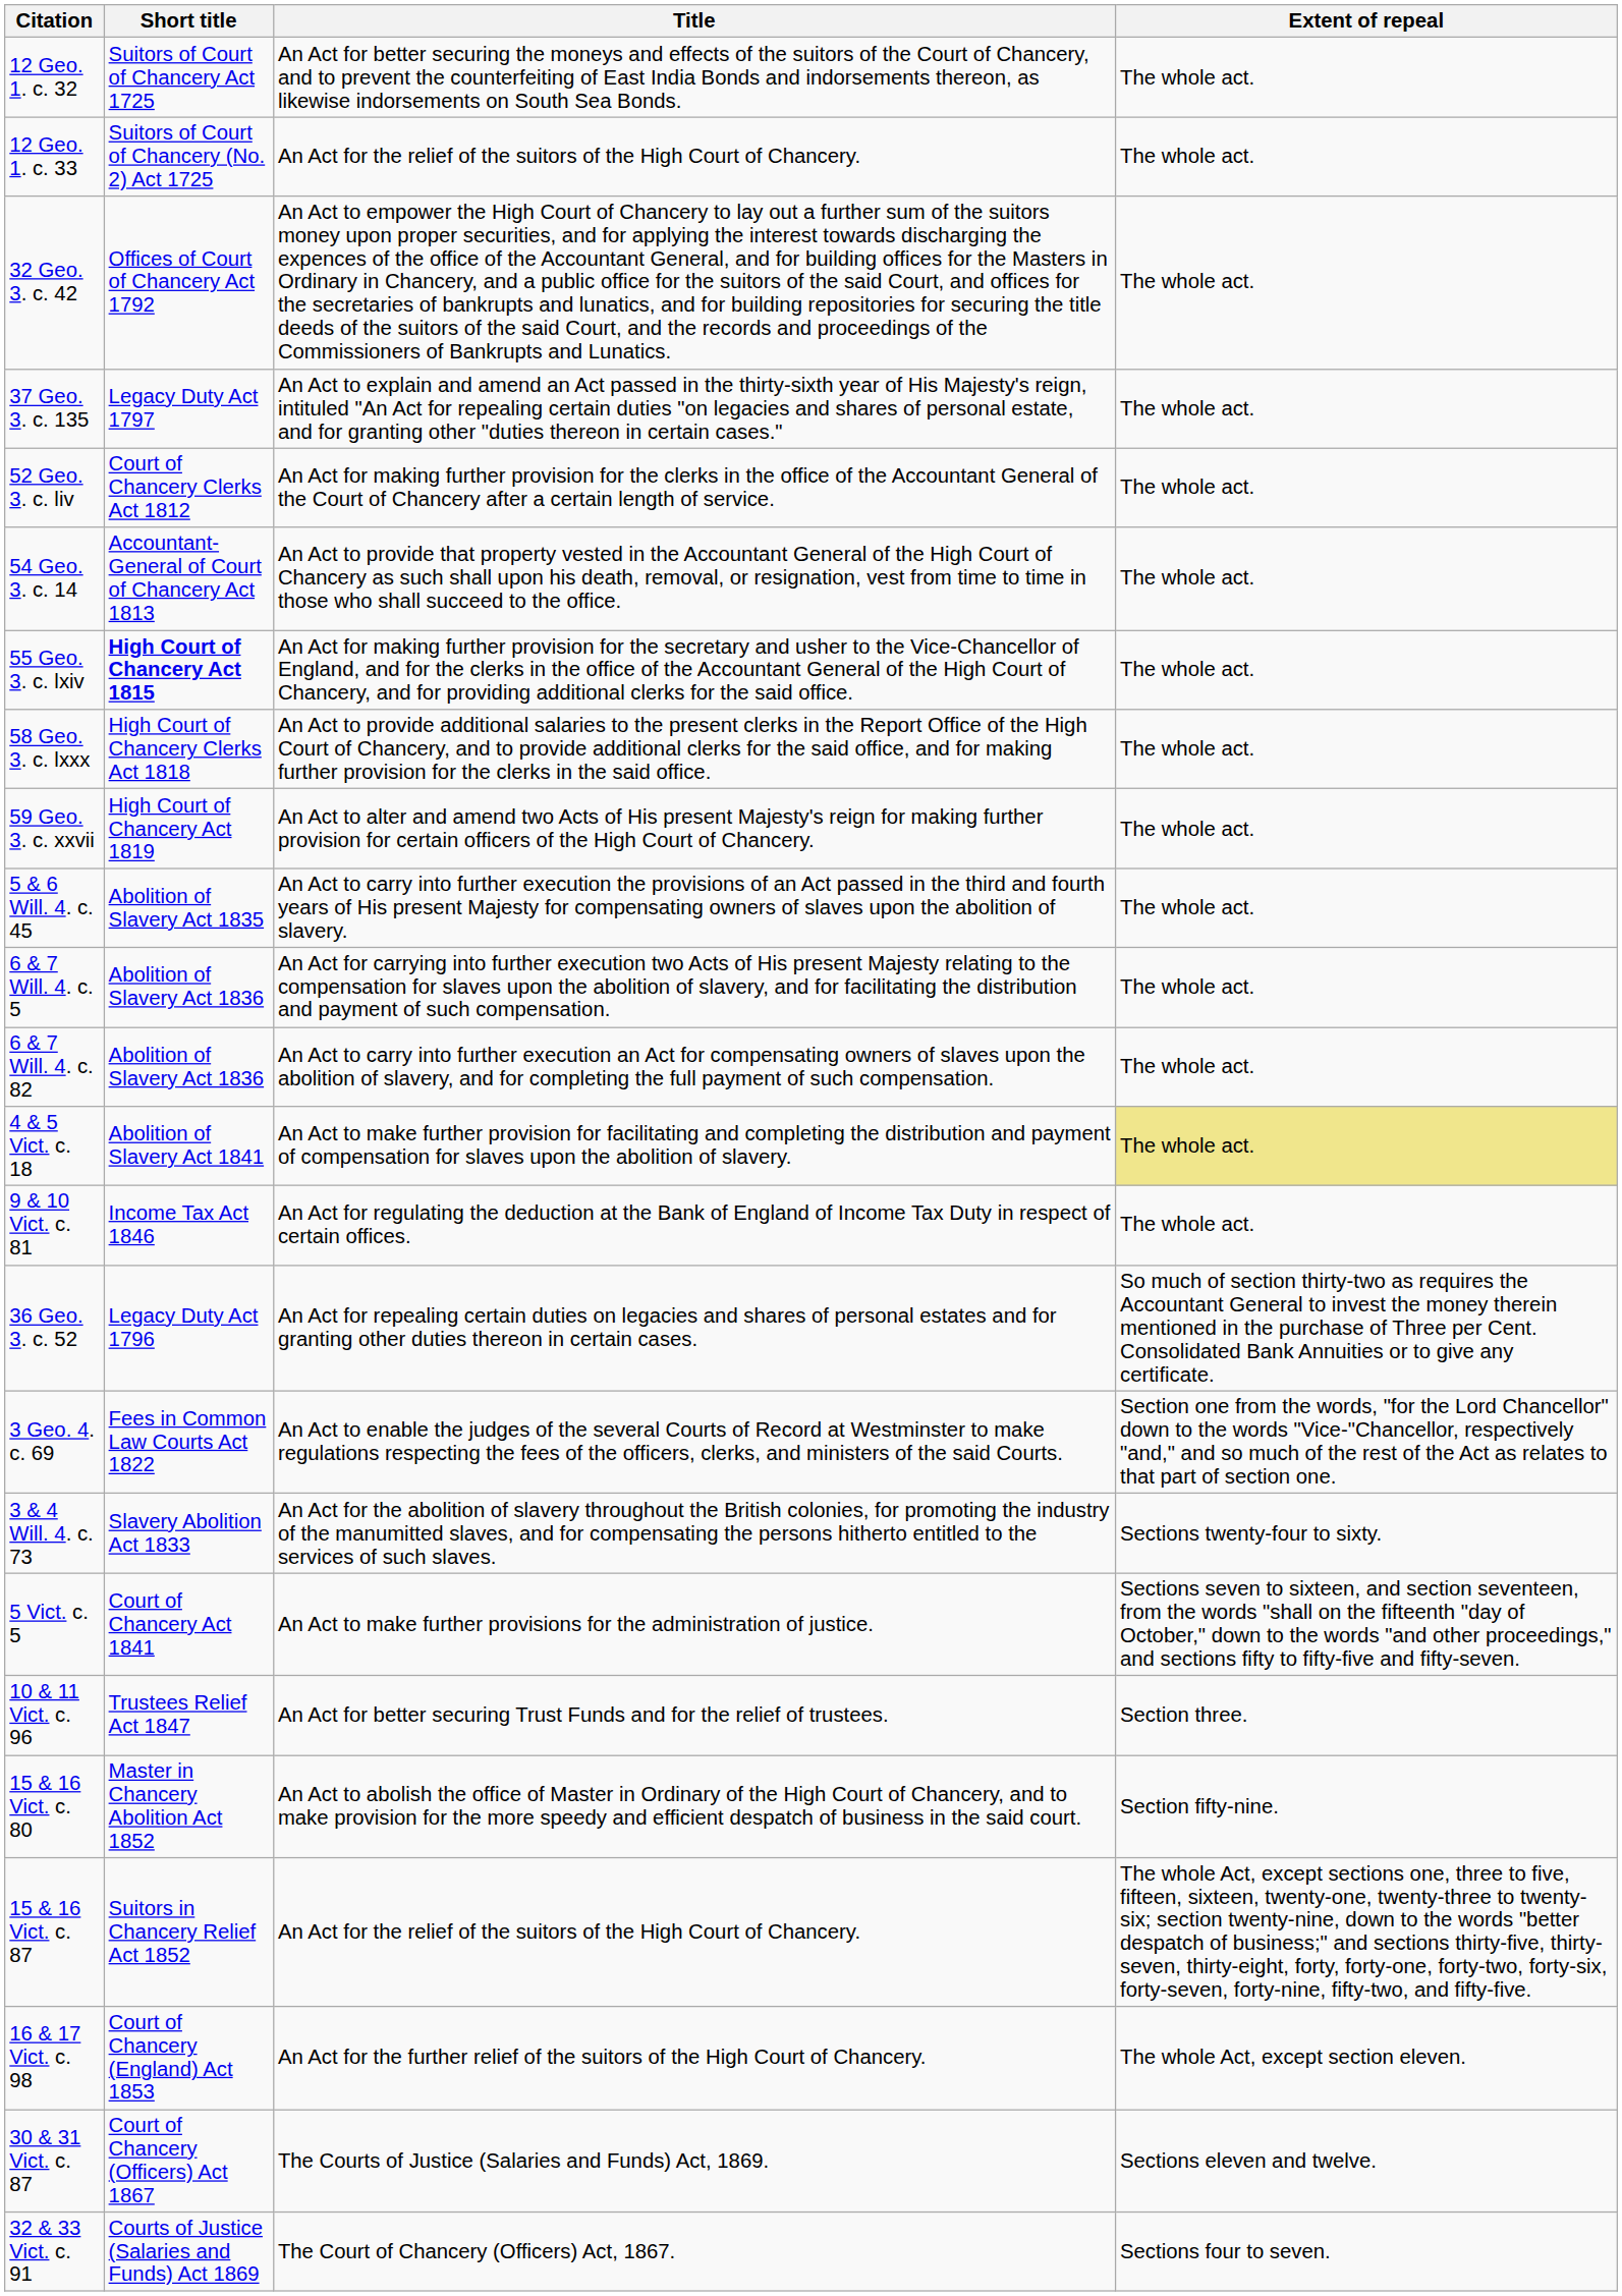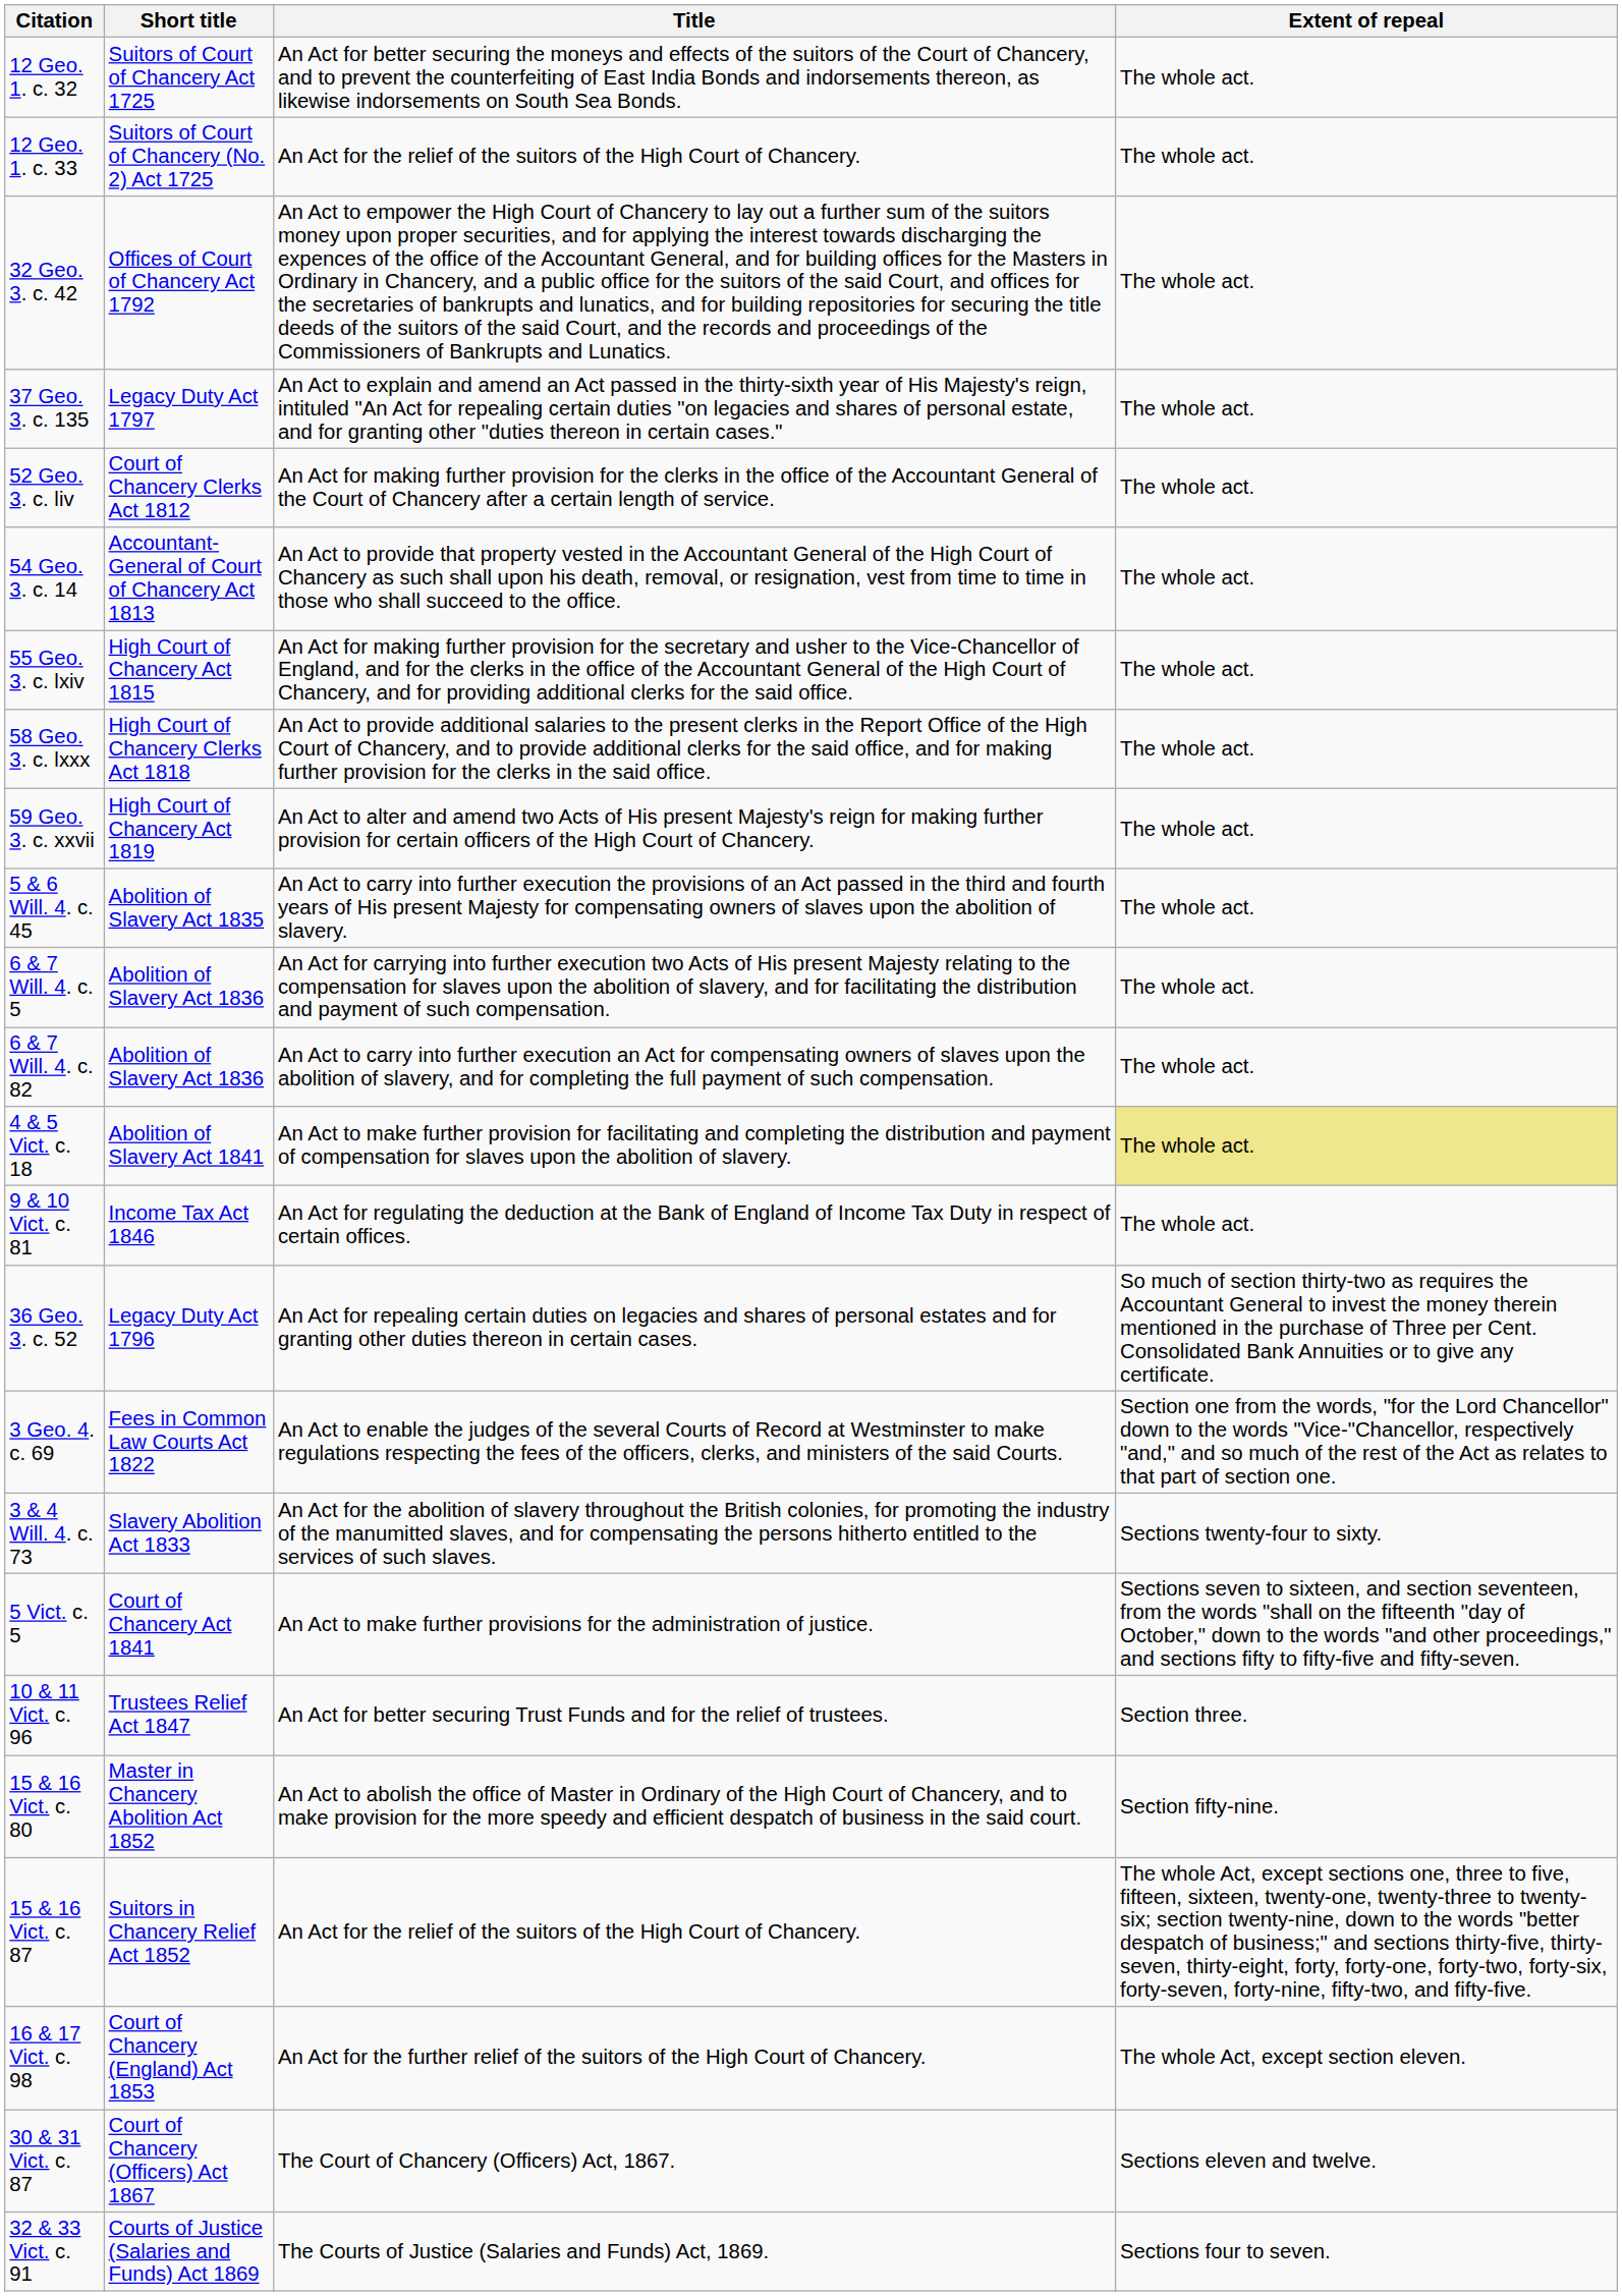55 Geo. 3. c. lxiv | Short title: bold -> normal
30 & 31 Vict. c. 87 | Title: The Courts of Justice (Salaries and Funds) Act, 1869. -> The Court of Chancery (Officers) Act, 1867.
32 & 33 Vict. c. 91 | Title: The Court of Chancery (Officers) Act, 1867. -> The Courts of Justice (Salaries and Funds) Act, 1869.
